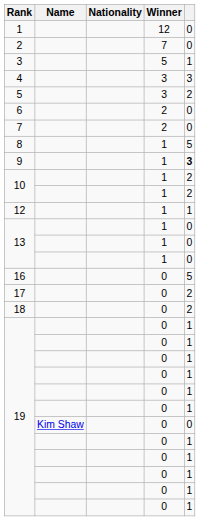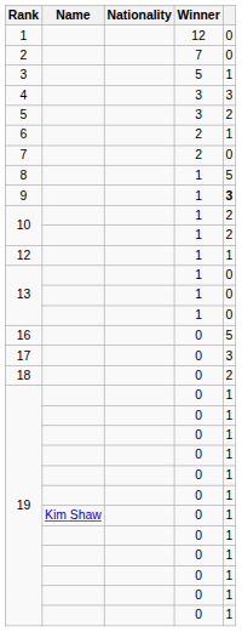6 | column 5: 0 -> 1
17 | column 5: 2 -> 3
19 / Kim Shaw | column 5: 0 -> 1
